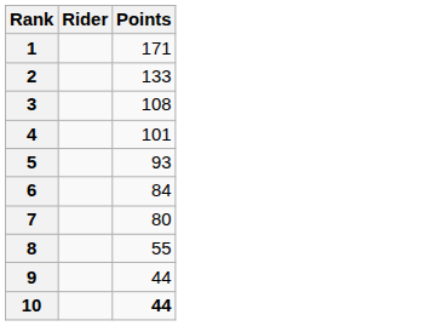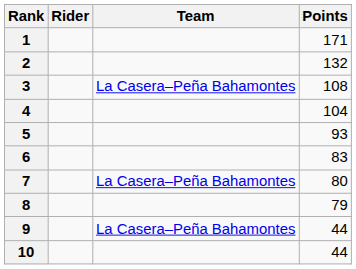+ column: Team | La Casera–Peña Bahamontes | La Casera–Peña Bahamontes | La Casera–Peña Bahamontes
2 | Points: 133 -> 132
4 | Points: 101 -> 104
6 | Points: 84 -> 83
8 | Points: 55 -> 79
10 | Points: bold -> normal
